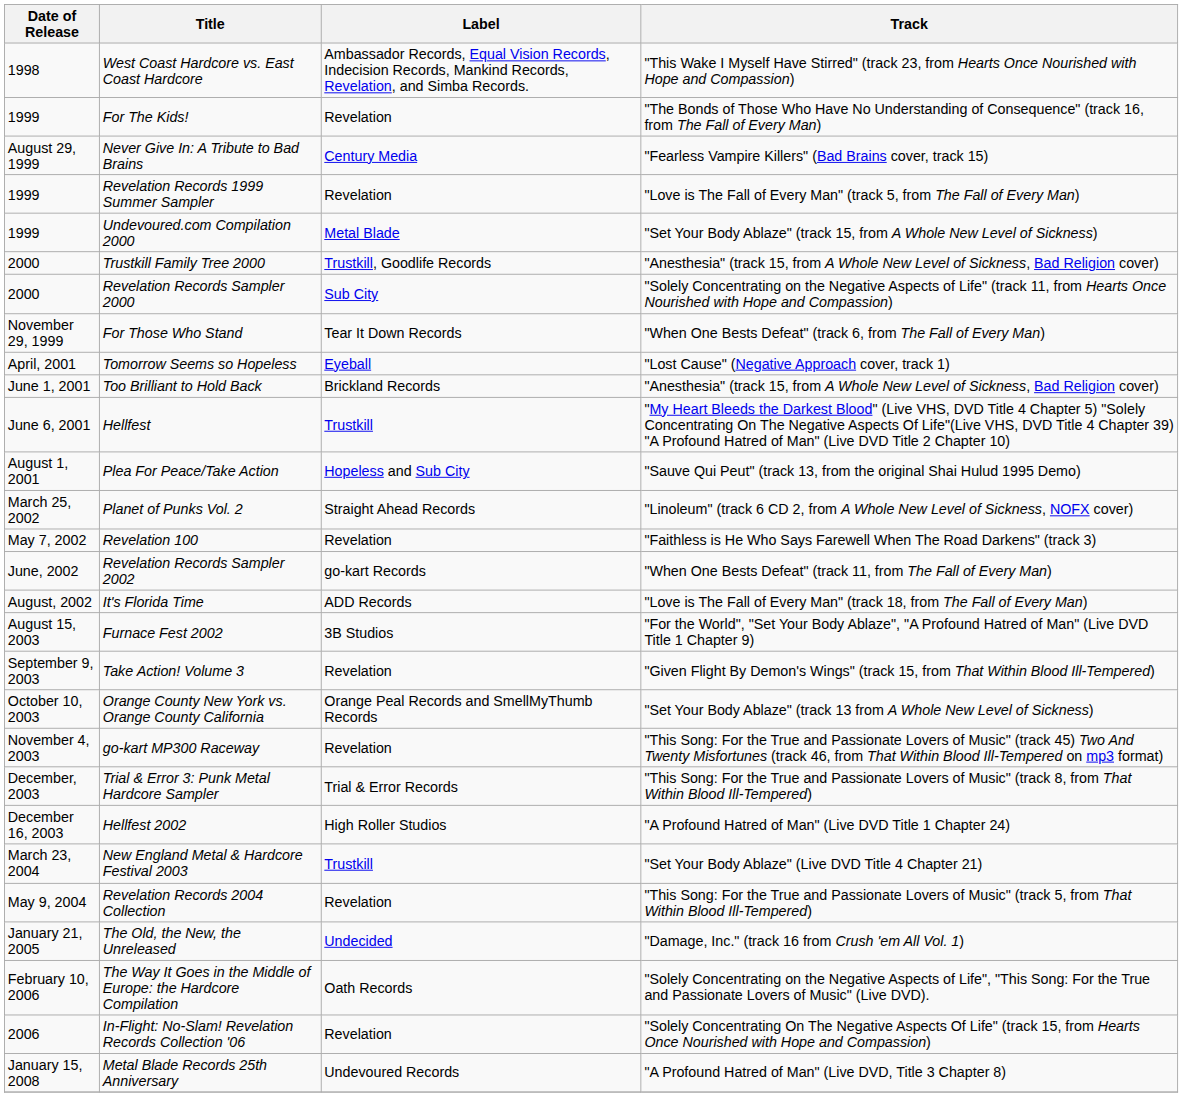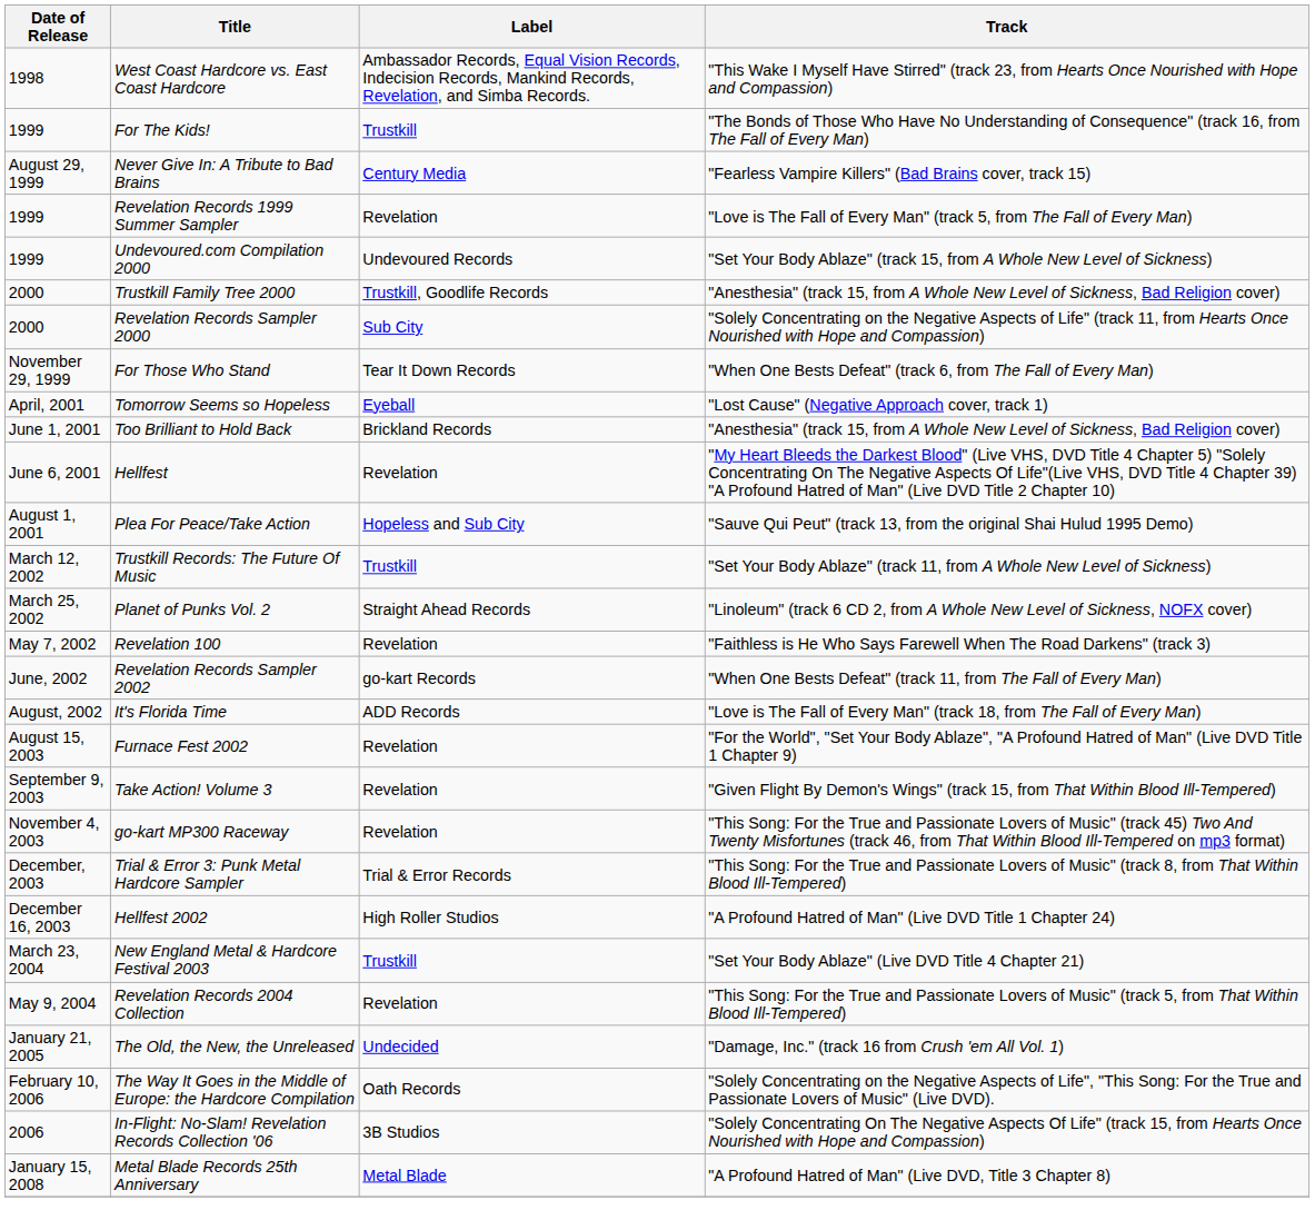For The Kids! | Label: Revelation -> Trustkill
Undevoured.com Compilation 2000 | Label: Metal Blade -> Undevoured Records
Hellfest | Label: Trustkill -> Revelation
+ row: March 12, 2002 | Trustkill Records: The Future Of Music | Trustkill | "Set Your Body Ablaze" (track 11, from A Whole New Level of Sickness)
Furnace Fest 2002 | Label: 3B Studios -> Revelation
- row: October 10, 2003 | Orange County New York vs. Orange County California | Orange Peal Records and SmellMyThumb Records | "Set Your Body Ablaze" (track 13 from A Whole New Level of Sickness)
In-Flight: No-Slam! Revelation Records Collection '06 | Label: Revelation -> 3B Studios
Metal Blade Records 25th Anniversary | Label: Undevoured Records -> Metal Blade
